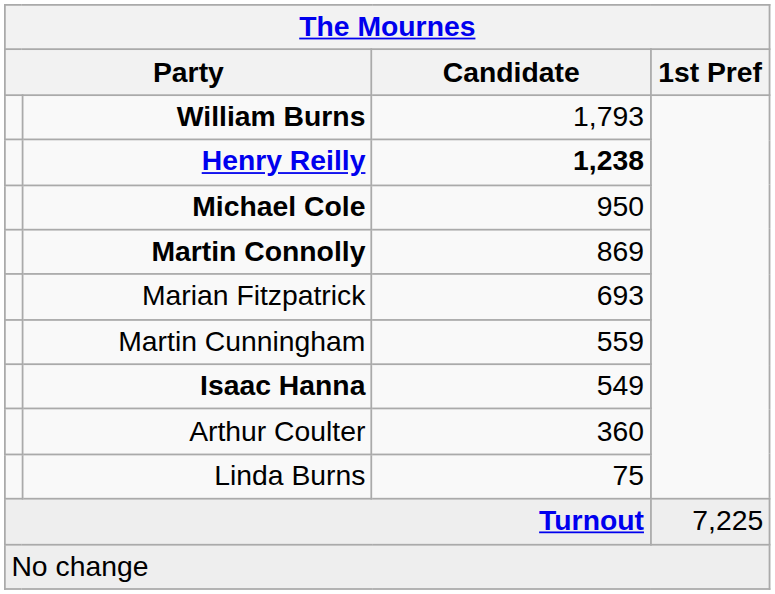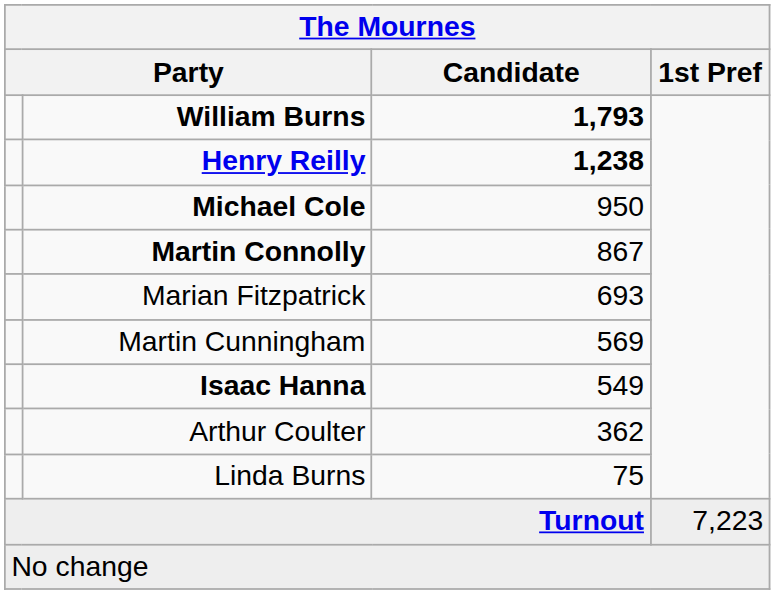William Burns | Candidate: normal -> bold
Martin Connolly | Candidate: 869 -> 867
Martin Cunningham | Candidate: 559 -> 569
Arthur Coulter | Candidate: 360 -> 362
Turnout | 1st Pref: 7,225 -> 7,223
